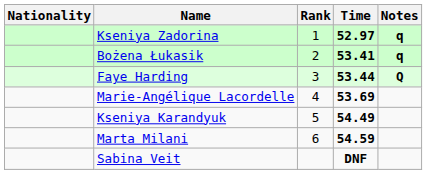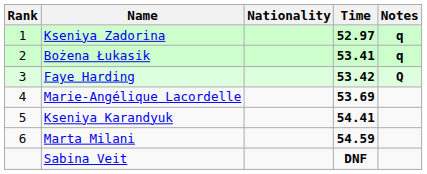columns swapped: Rank <-> Nationality
Faye Harding | Time: 53.44 -> 53.42
Kseniya Karandyuk | Time: 54.49 -> 54.41
